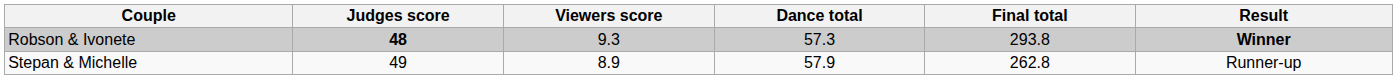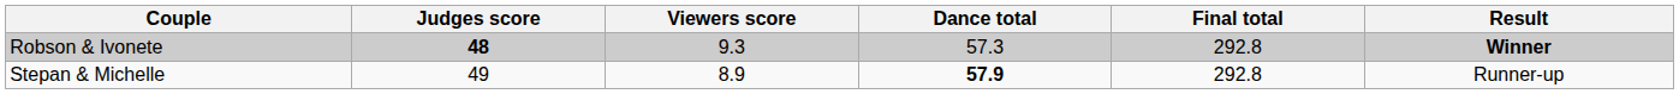Robson & Ivonete | Final total: 293.8 -> 292.8
Stepan & Michelle | Dance total: normal -> bold
Stepan & Michelle | Final total: 262.8 -> 292.8
